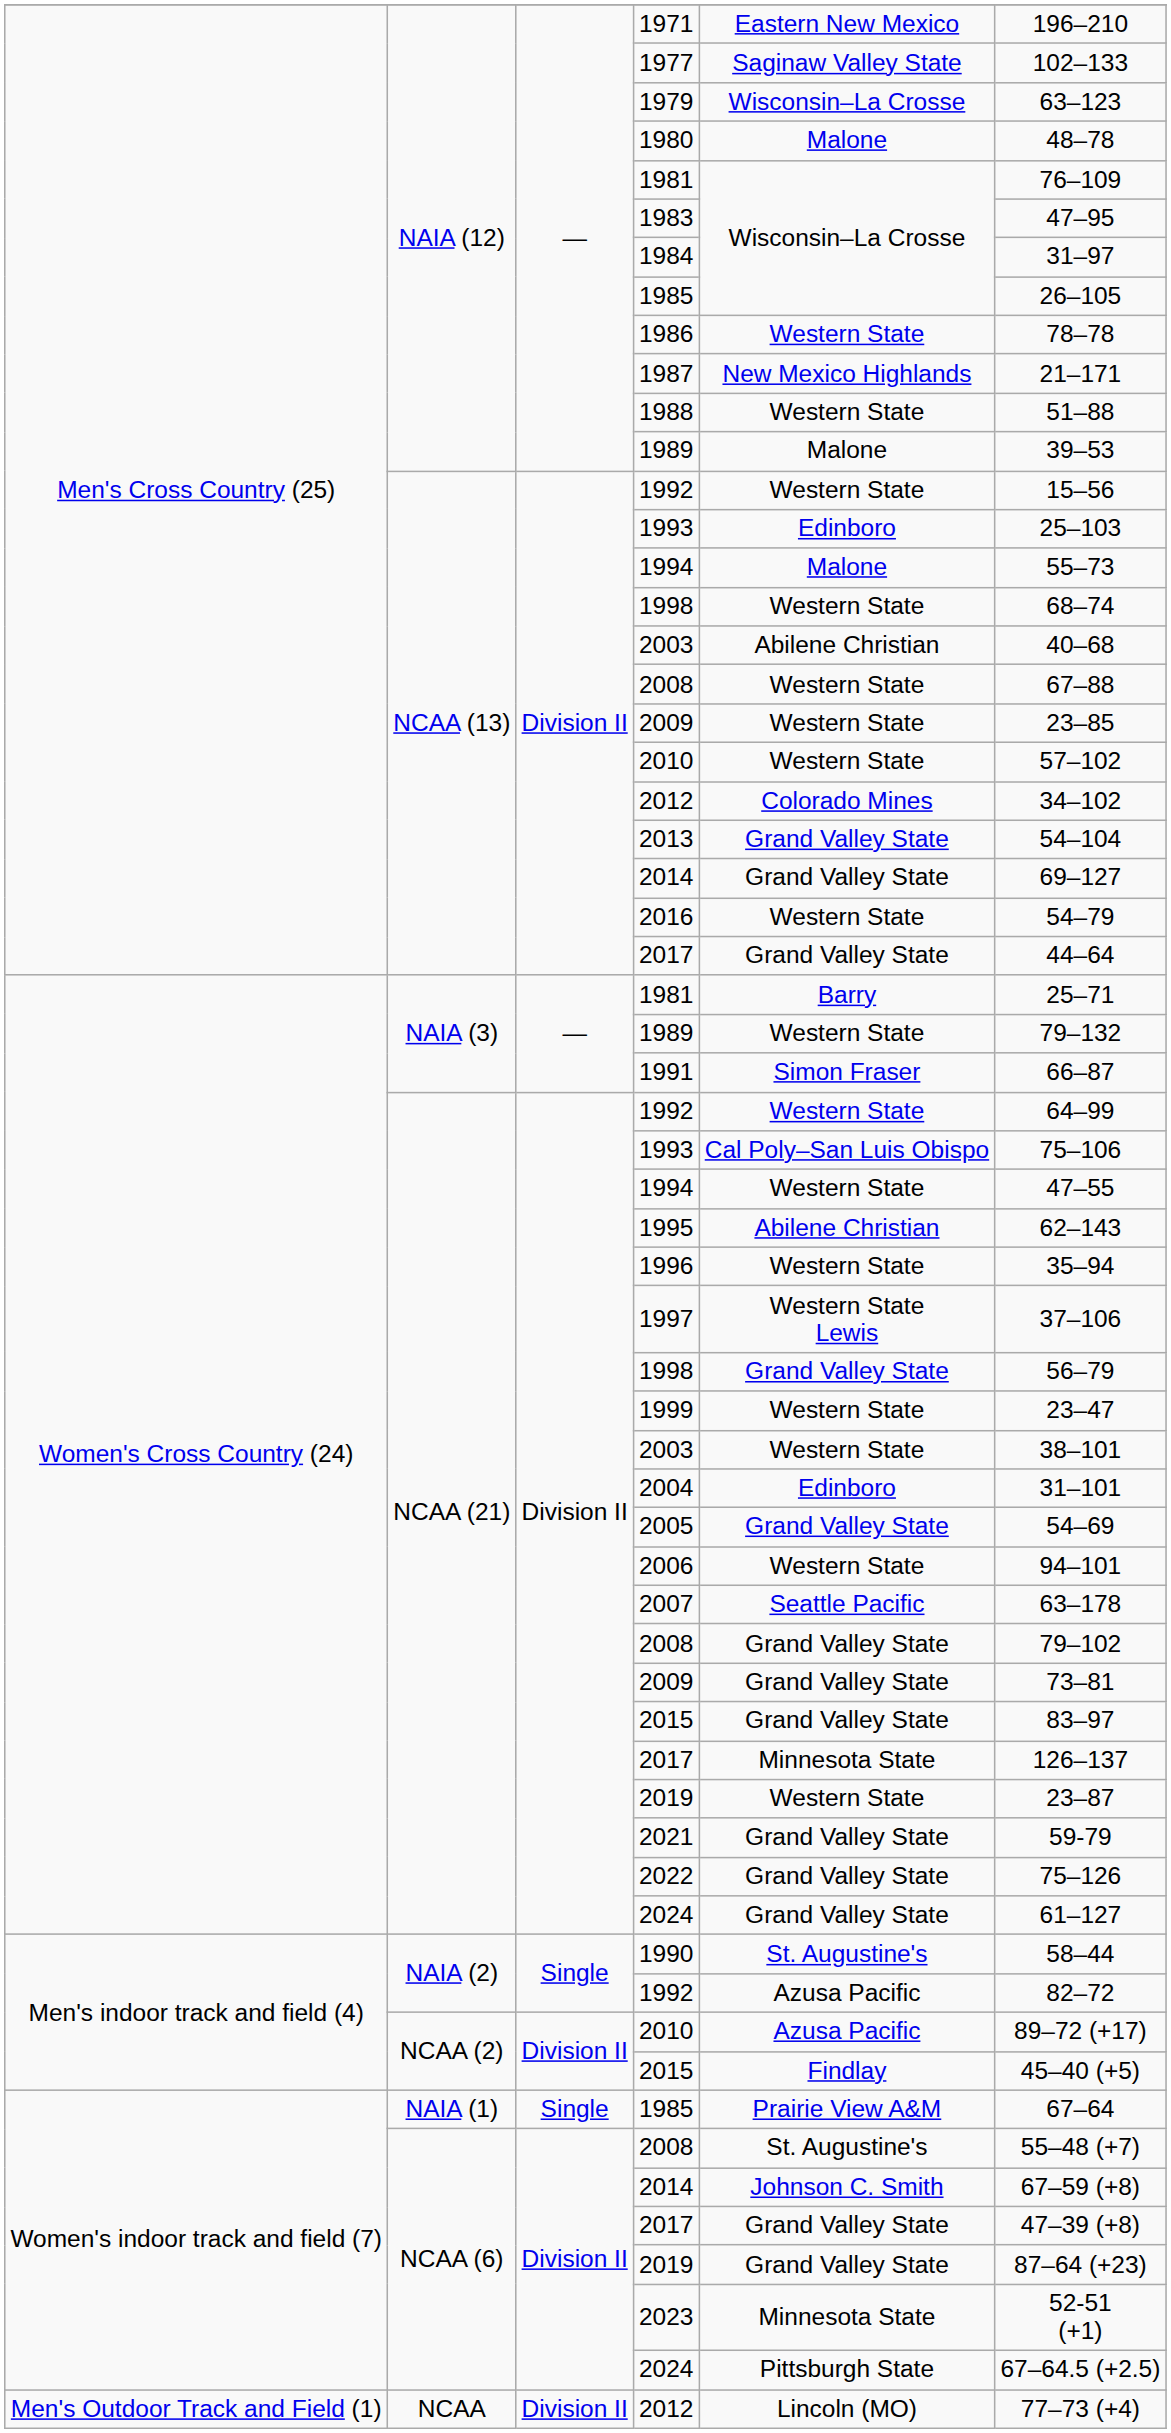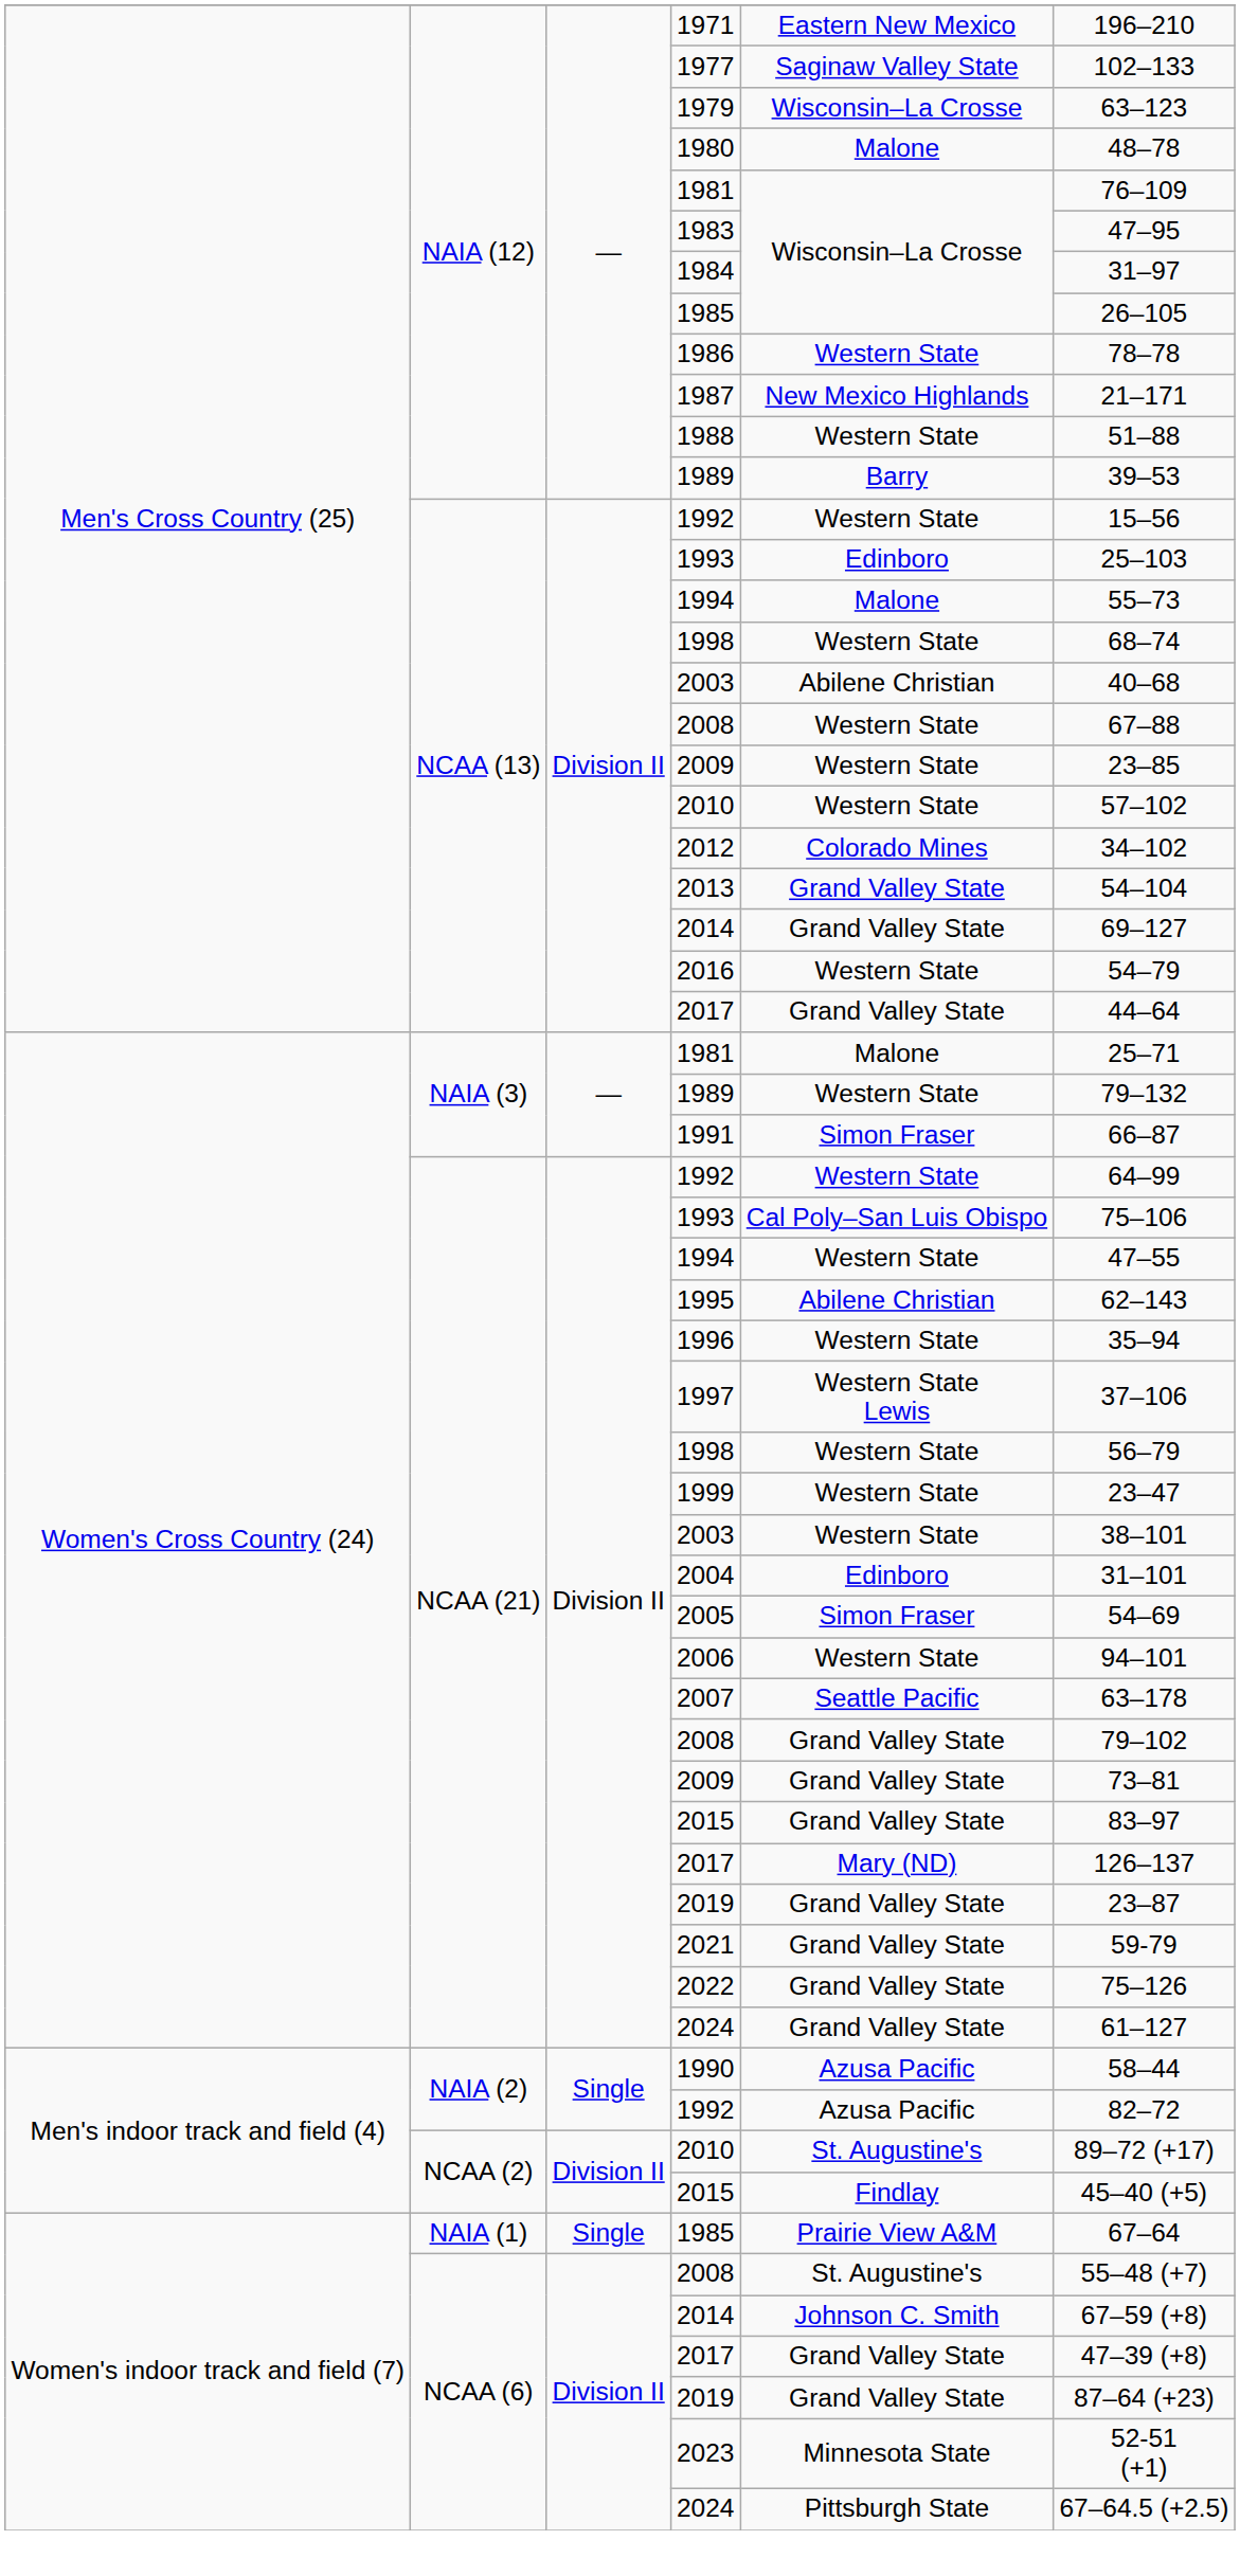NAIA (12) / 1989 | column 5: Malone -> Barry
NAIA (3) / 1981 | column 5: Barry -> Malone
NCAA (21) / 1998 | column 5: Grand Valley State -> Western State
2005 | column 5: Grand Valley State -> Simon Fraser
NCAA (21) / 2017 | column 5: Minnesota State -> Mary (ND)
NCAA (21) / 2019 | column 5: Western State -> Grand Valley State
1990 | column 5: St. Augustine's -> Azusa Pacific
NCAA (2) / 2010 | column 5: Azusa Pacific -> St. Augustine's
- row: Men's Outdoor Track and Field (1) | NCAA | Division II | 2012 | Lincoln (MO) | 77–73 (+4)
